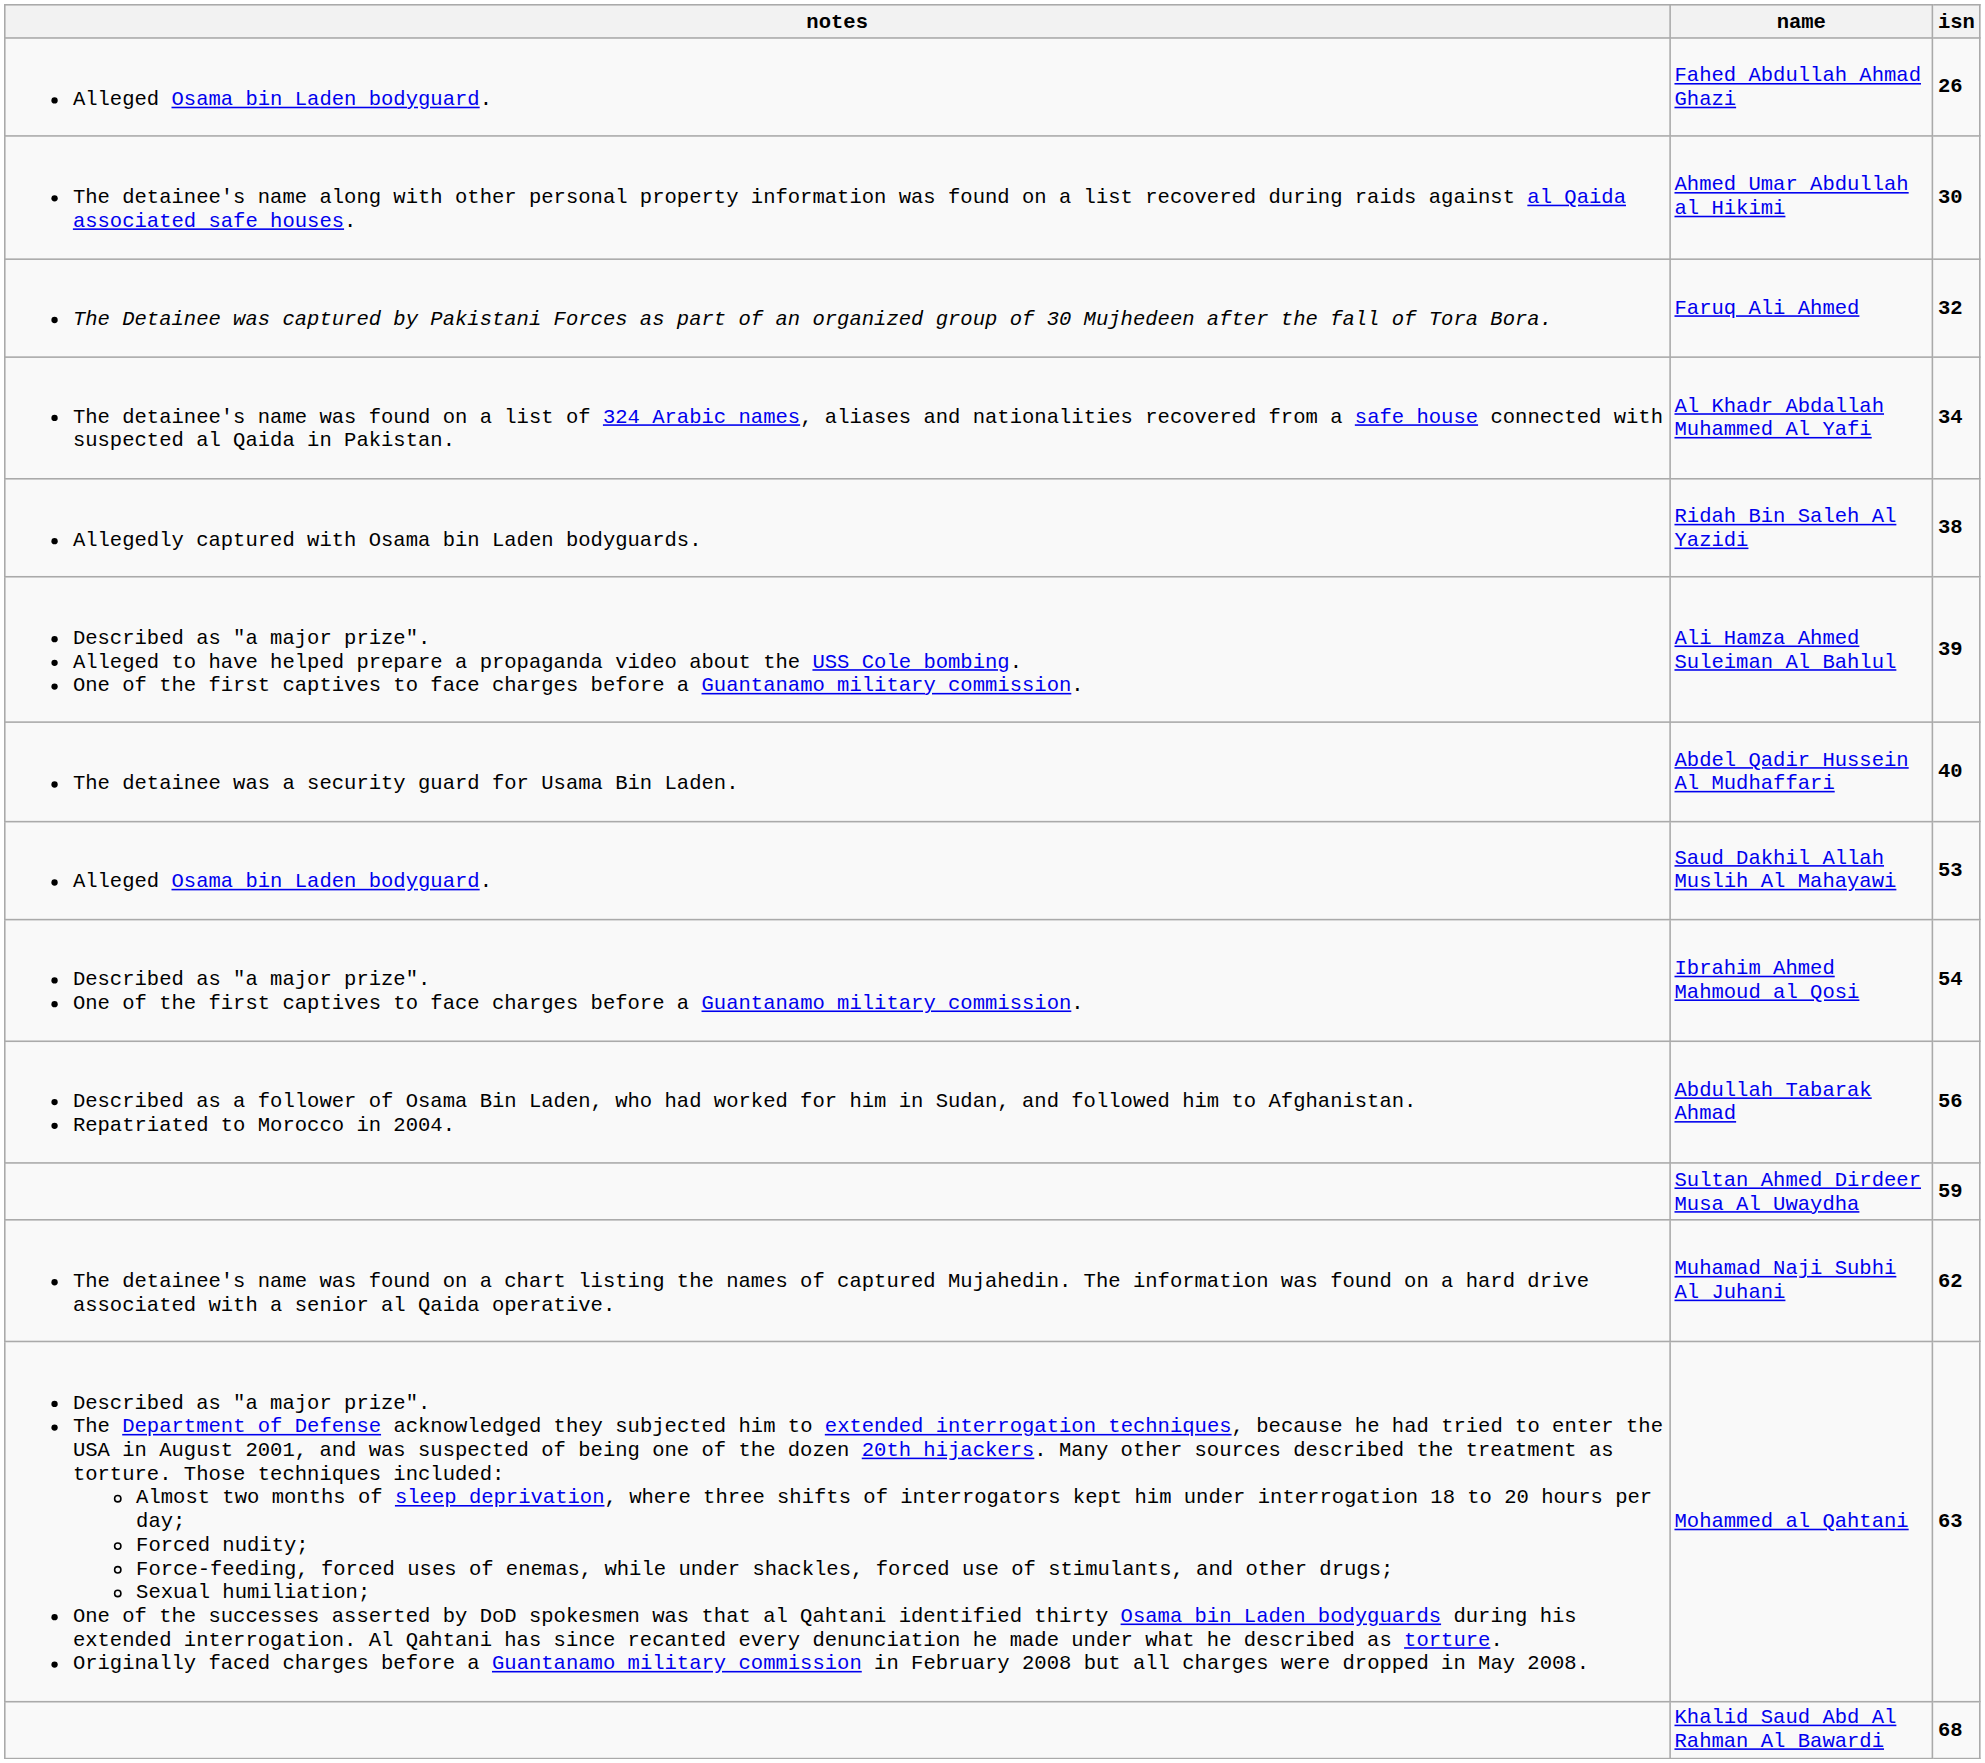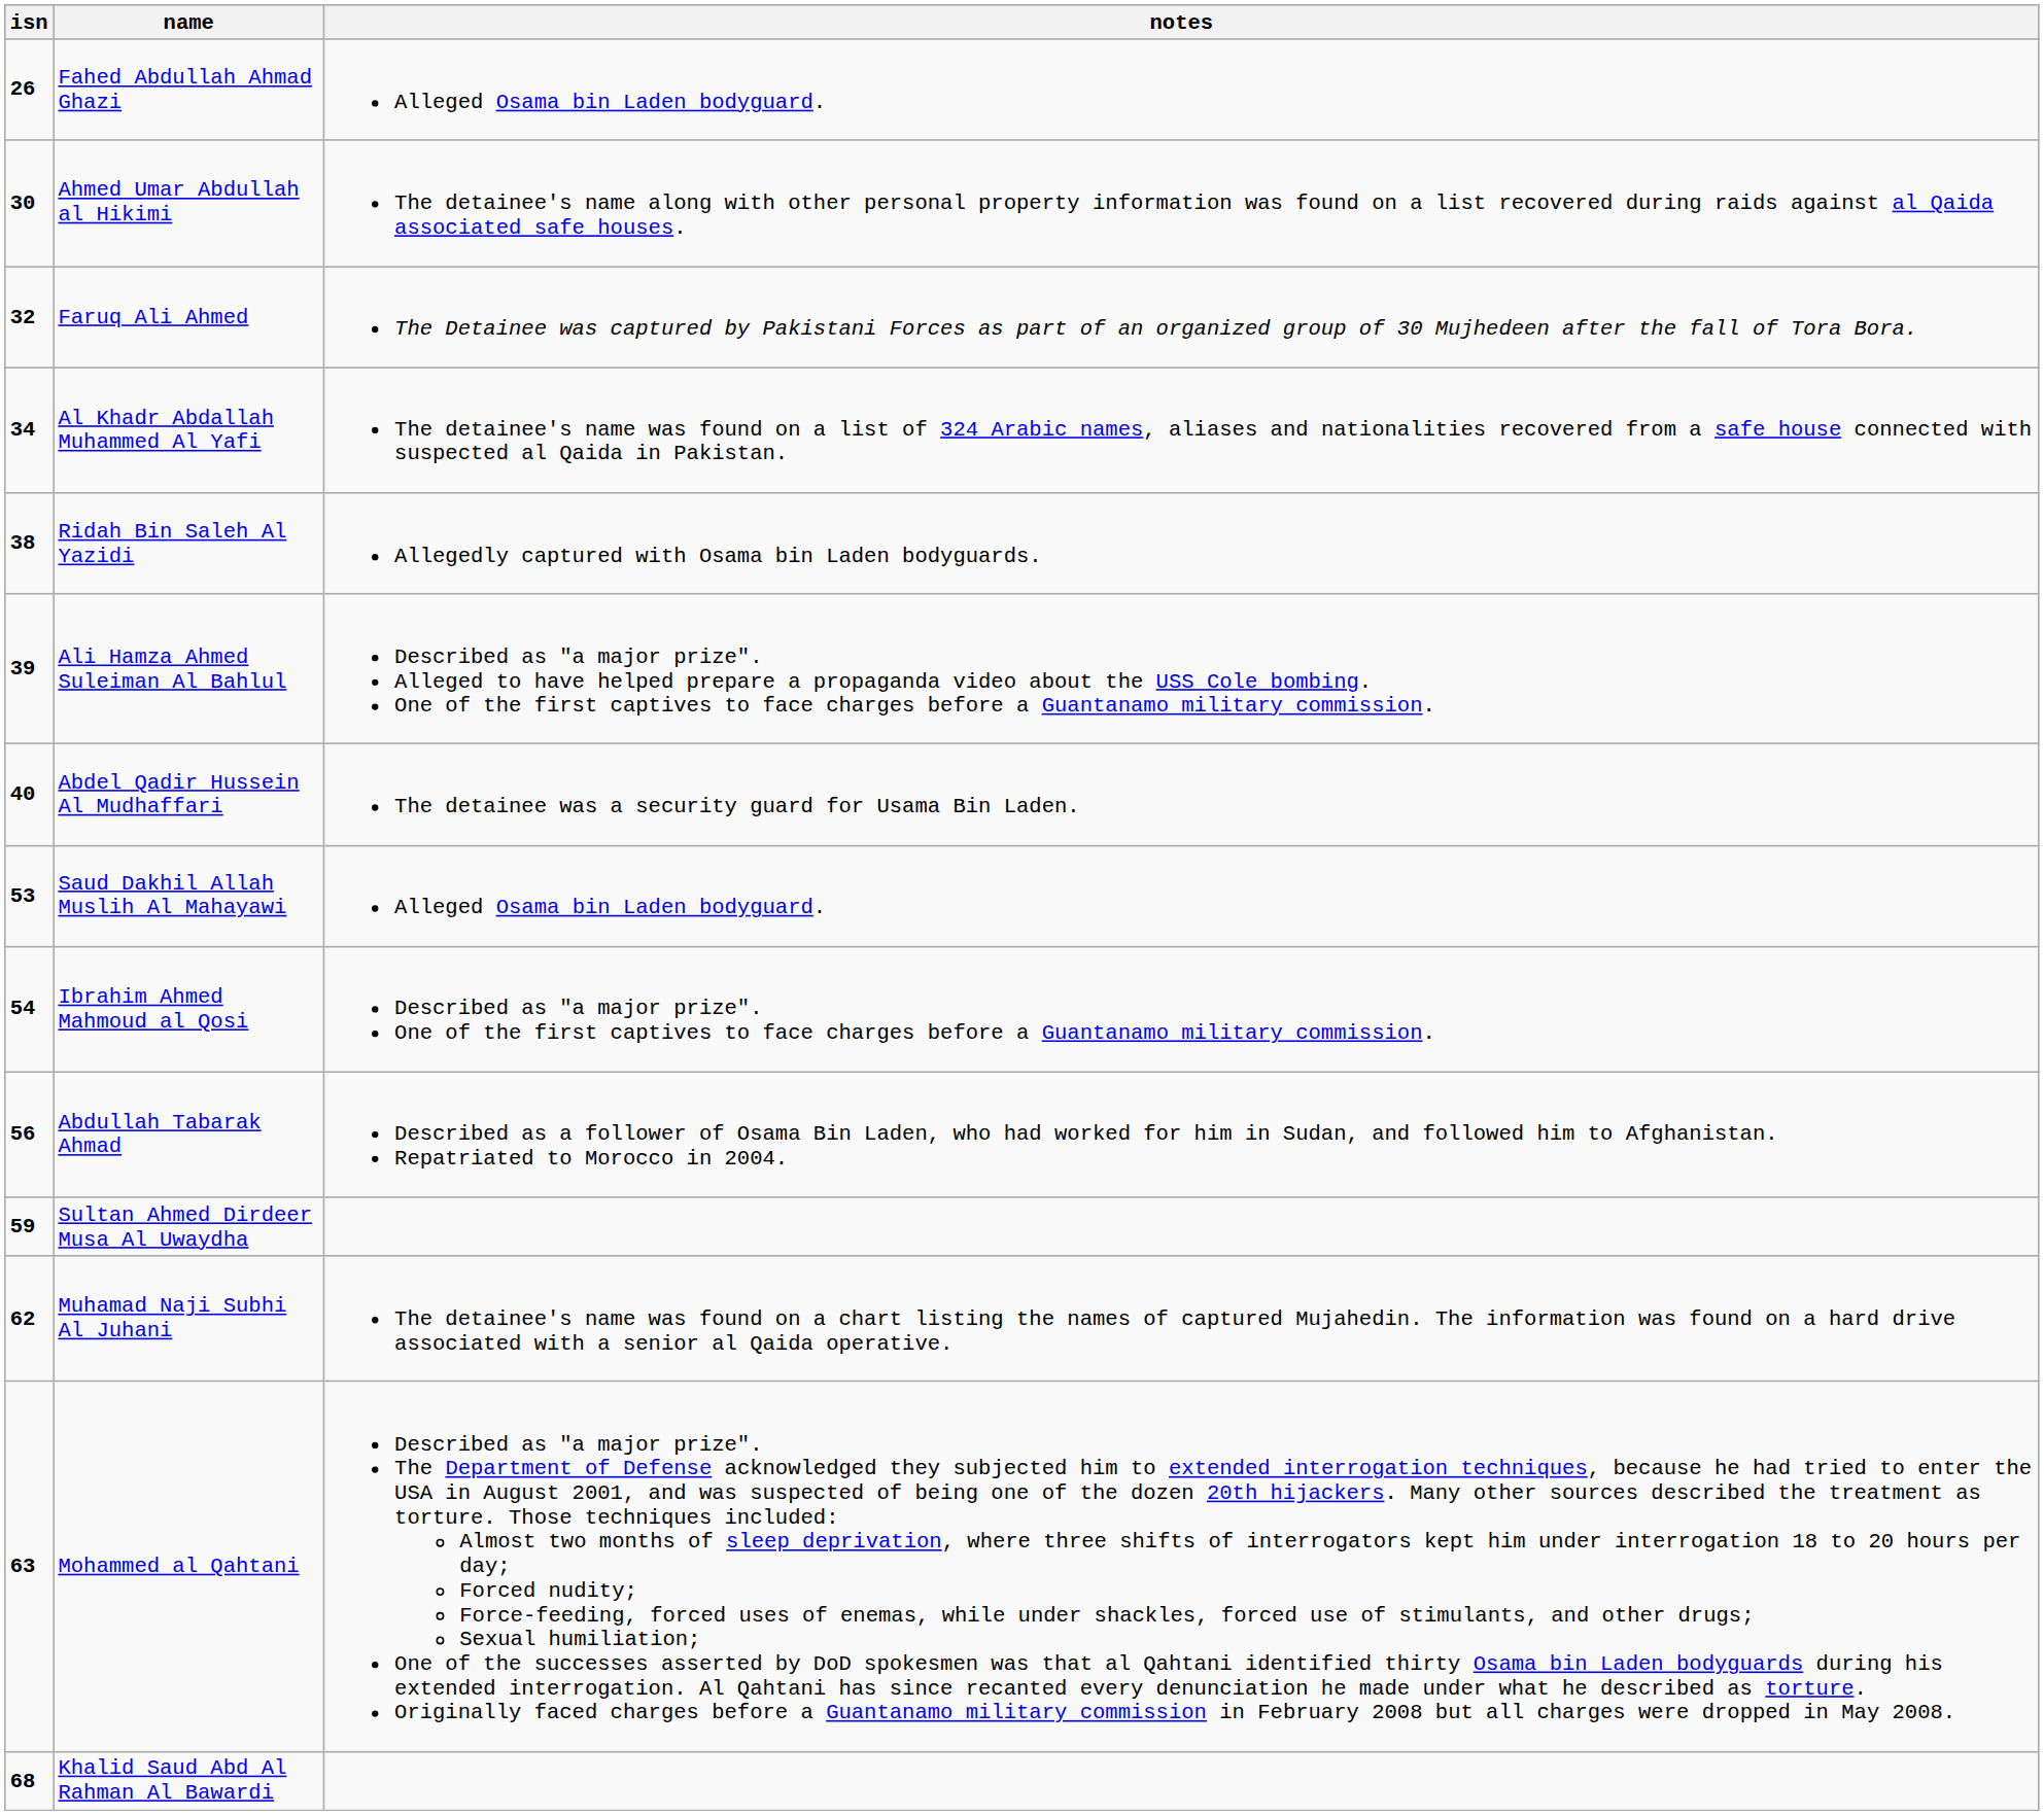columns swapped: isn <-> notes
